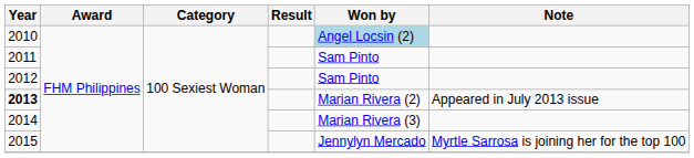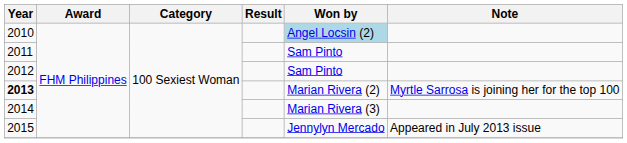2013 | Note: Appeared in July 2013 issue -> Myrtle Sarrosa is joining her for the top 100
2015 | Note: Myrtle Sarrosa is joining her for the top 100 -> Appeared in July 2013 issue
